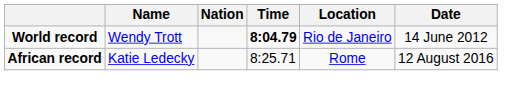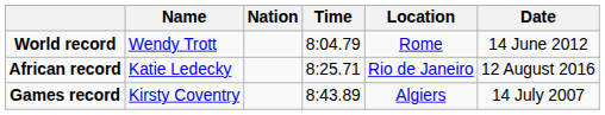World record | Time: bold -> normal
World record | Location: Rio de Janeiro -> Rome
African record | Location: Rome -> Rio de Janeiro
+ row: Games record | Kirsty Coventry | 8:43.89 | Algiers | 14 July 2007
